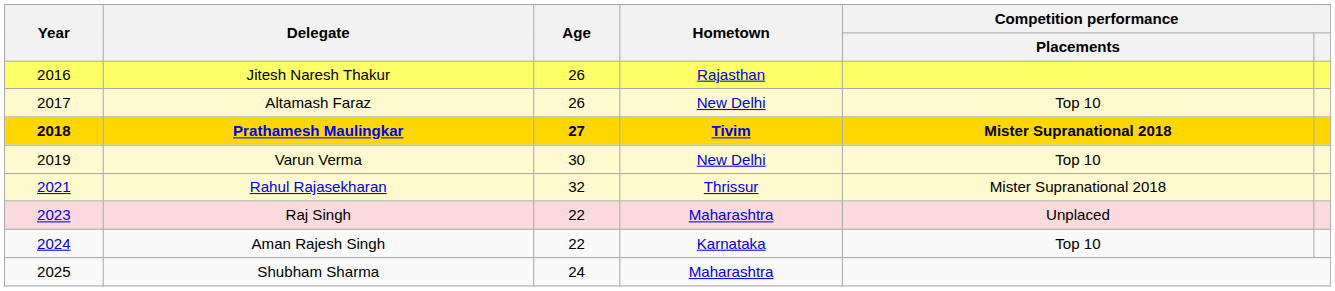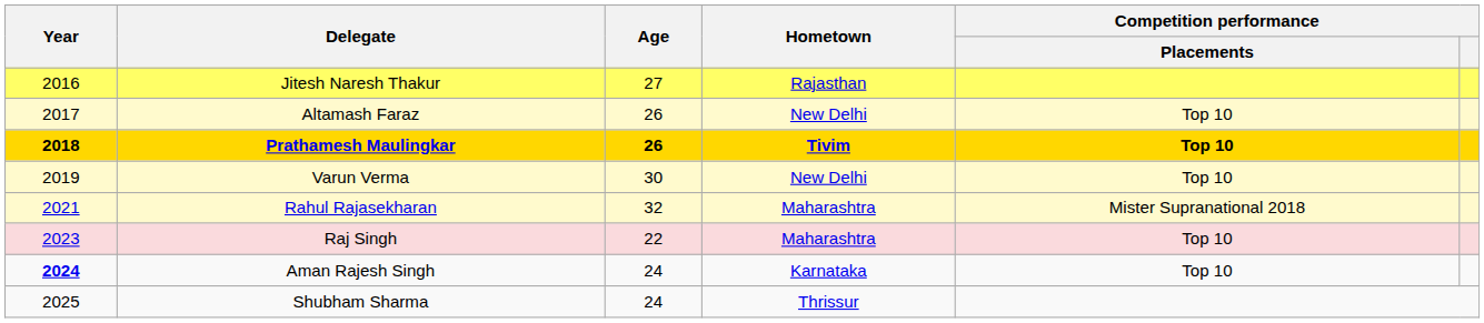Jitesh Naresh Thakur | Age: 26 -> 27
Prathamesh Maulingkar | Age: 27 -> 26
Prathamesh Maulingkar | Competition performance / Placements: Mister Supranational 2018 -> Top 10
Rahul Rajasekharan | Hometown: Thrissur -> Maharashtra
Raj Singh | Competition performance / Placements: Unplaced -> Top 10
Aman Rajesh Singh | Year: normal -> bold
Aman Rajesh Singh | Age: 22 -> 24
Shubham Sharma | Hometown: Maharashtra -> Thrissur
